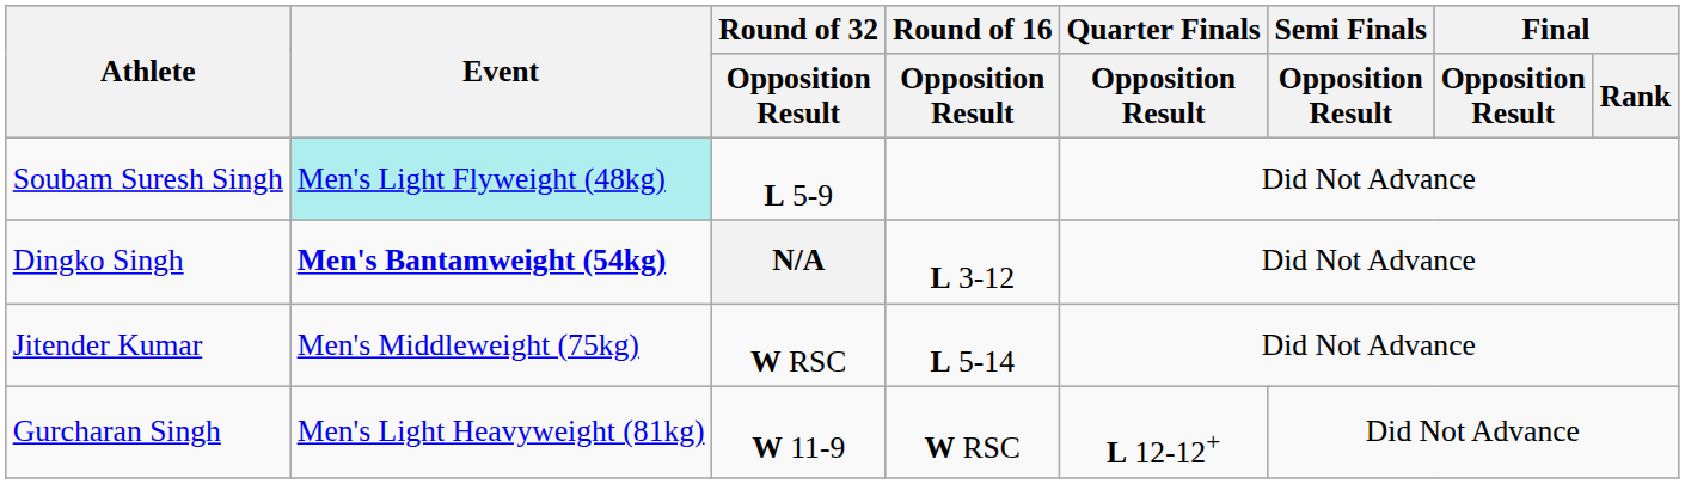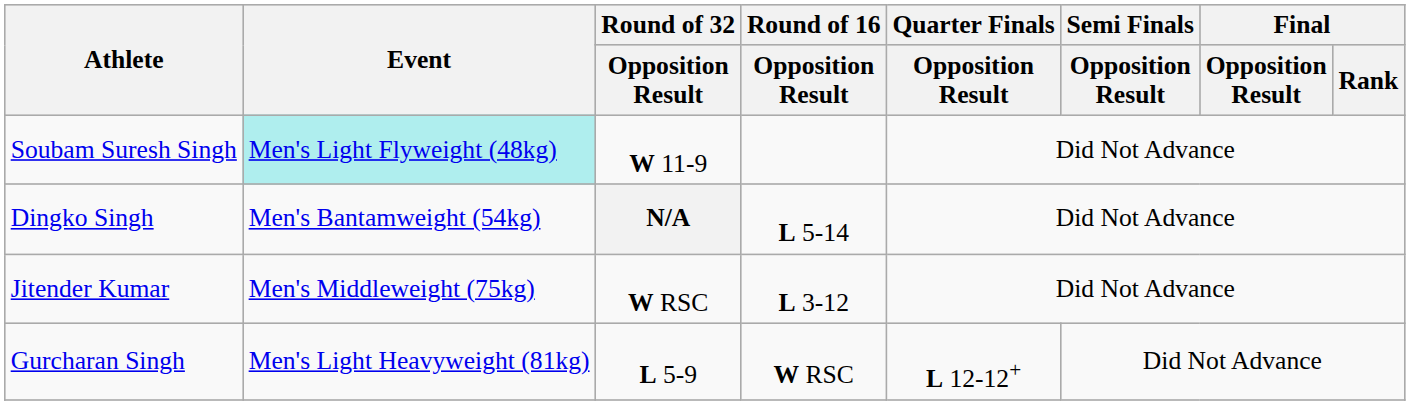Soubam Suresh Singh | Round of 32 / Opposition Result: L 5-9 -> W 11-9
Dingko Singh | Event: bold -> normal
Dingko Singh | Round of 16 / Opposition Result: L 3-12 -> L 5-14
Jitender Kumar | Round of 16 / Opposition Result: L 5-14 -> L 3-12
Gurcharan Singh | Round of 32 / Opposition Result: W 11-9 -> L 5-9
